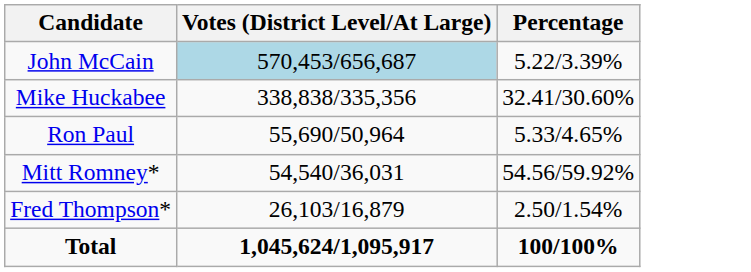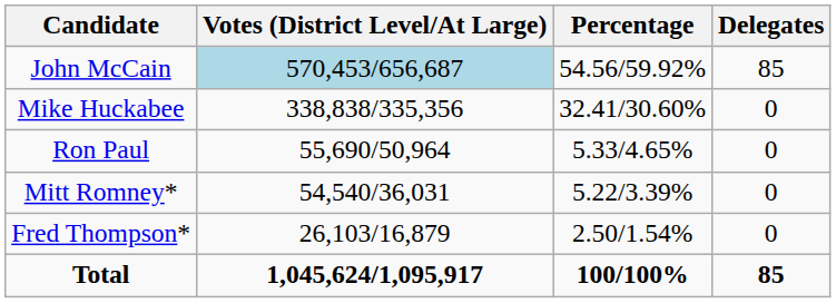+ column: Delegates | 85 | 0 | 0 | 0 | 0 | 85
John McCain | Percentage: 5.22/3.39% -> 54.56/59.92%
Mitt Romney* | Percentage: 54.56/59.92% -> 5.22/3.39%
